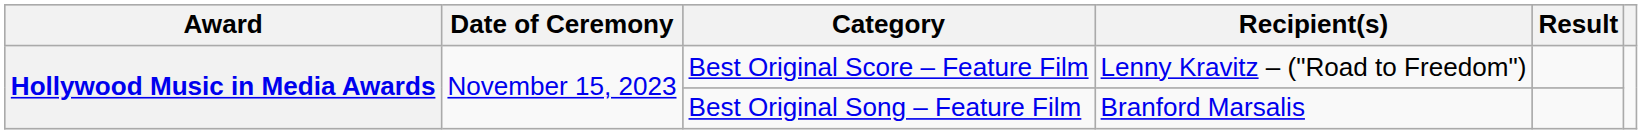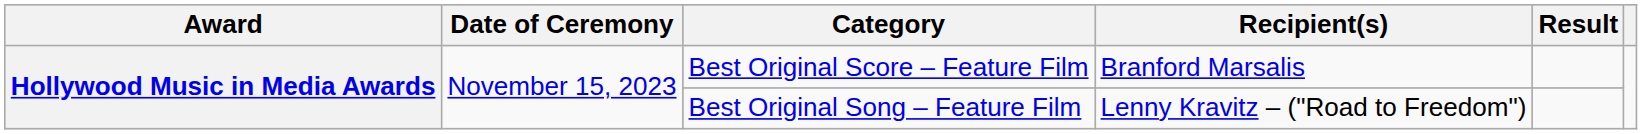Best Original Score – Feature Film | Recipient(s): Lenny Kravitz – ("Road to Freedom") -> Branford Marsalis
Best Original Song – Feature Film | Recipient(s): Branford Marsalis -> Lenny Kravitz – ("Road to Freedom")
